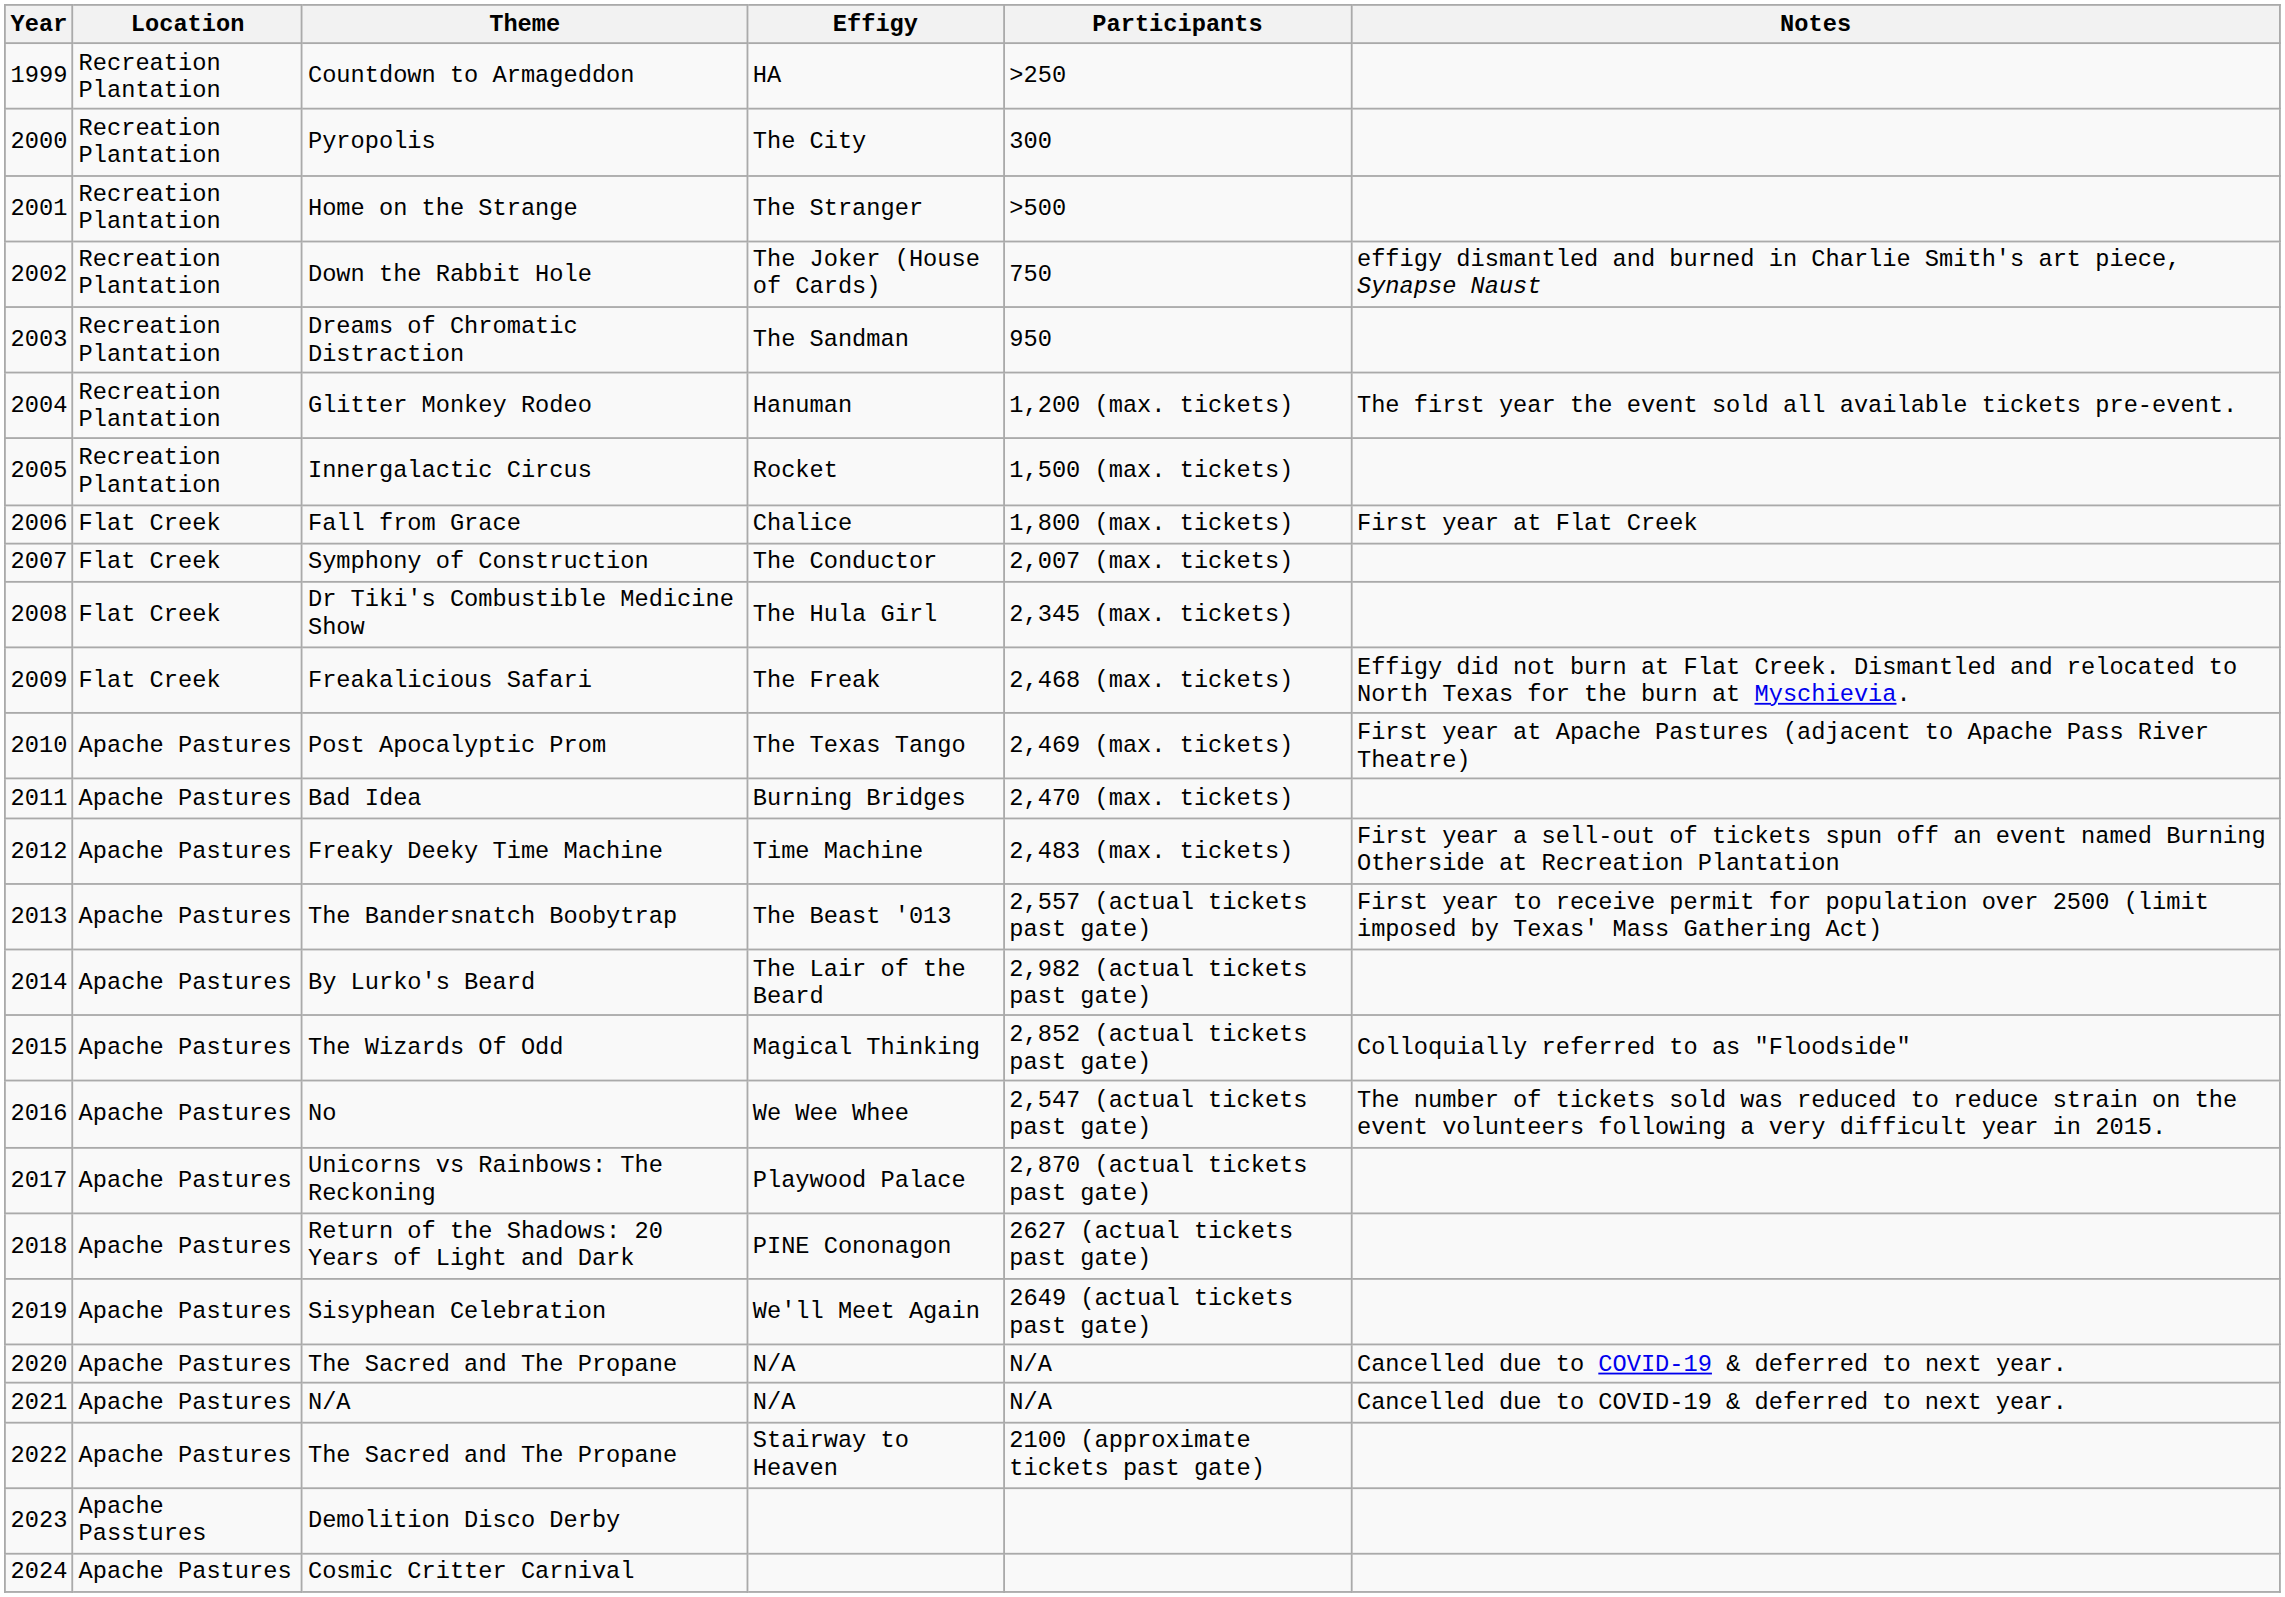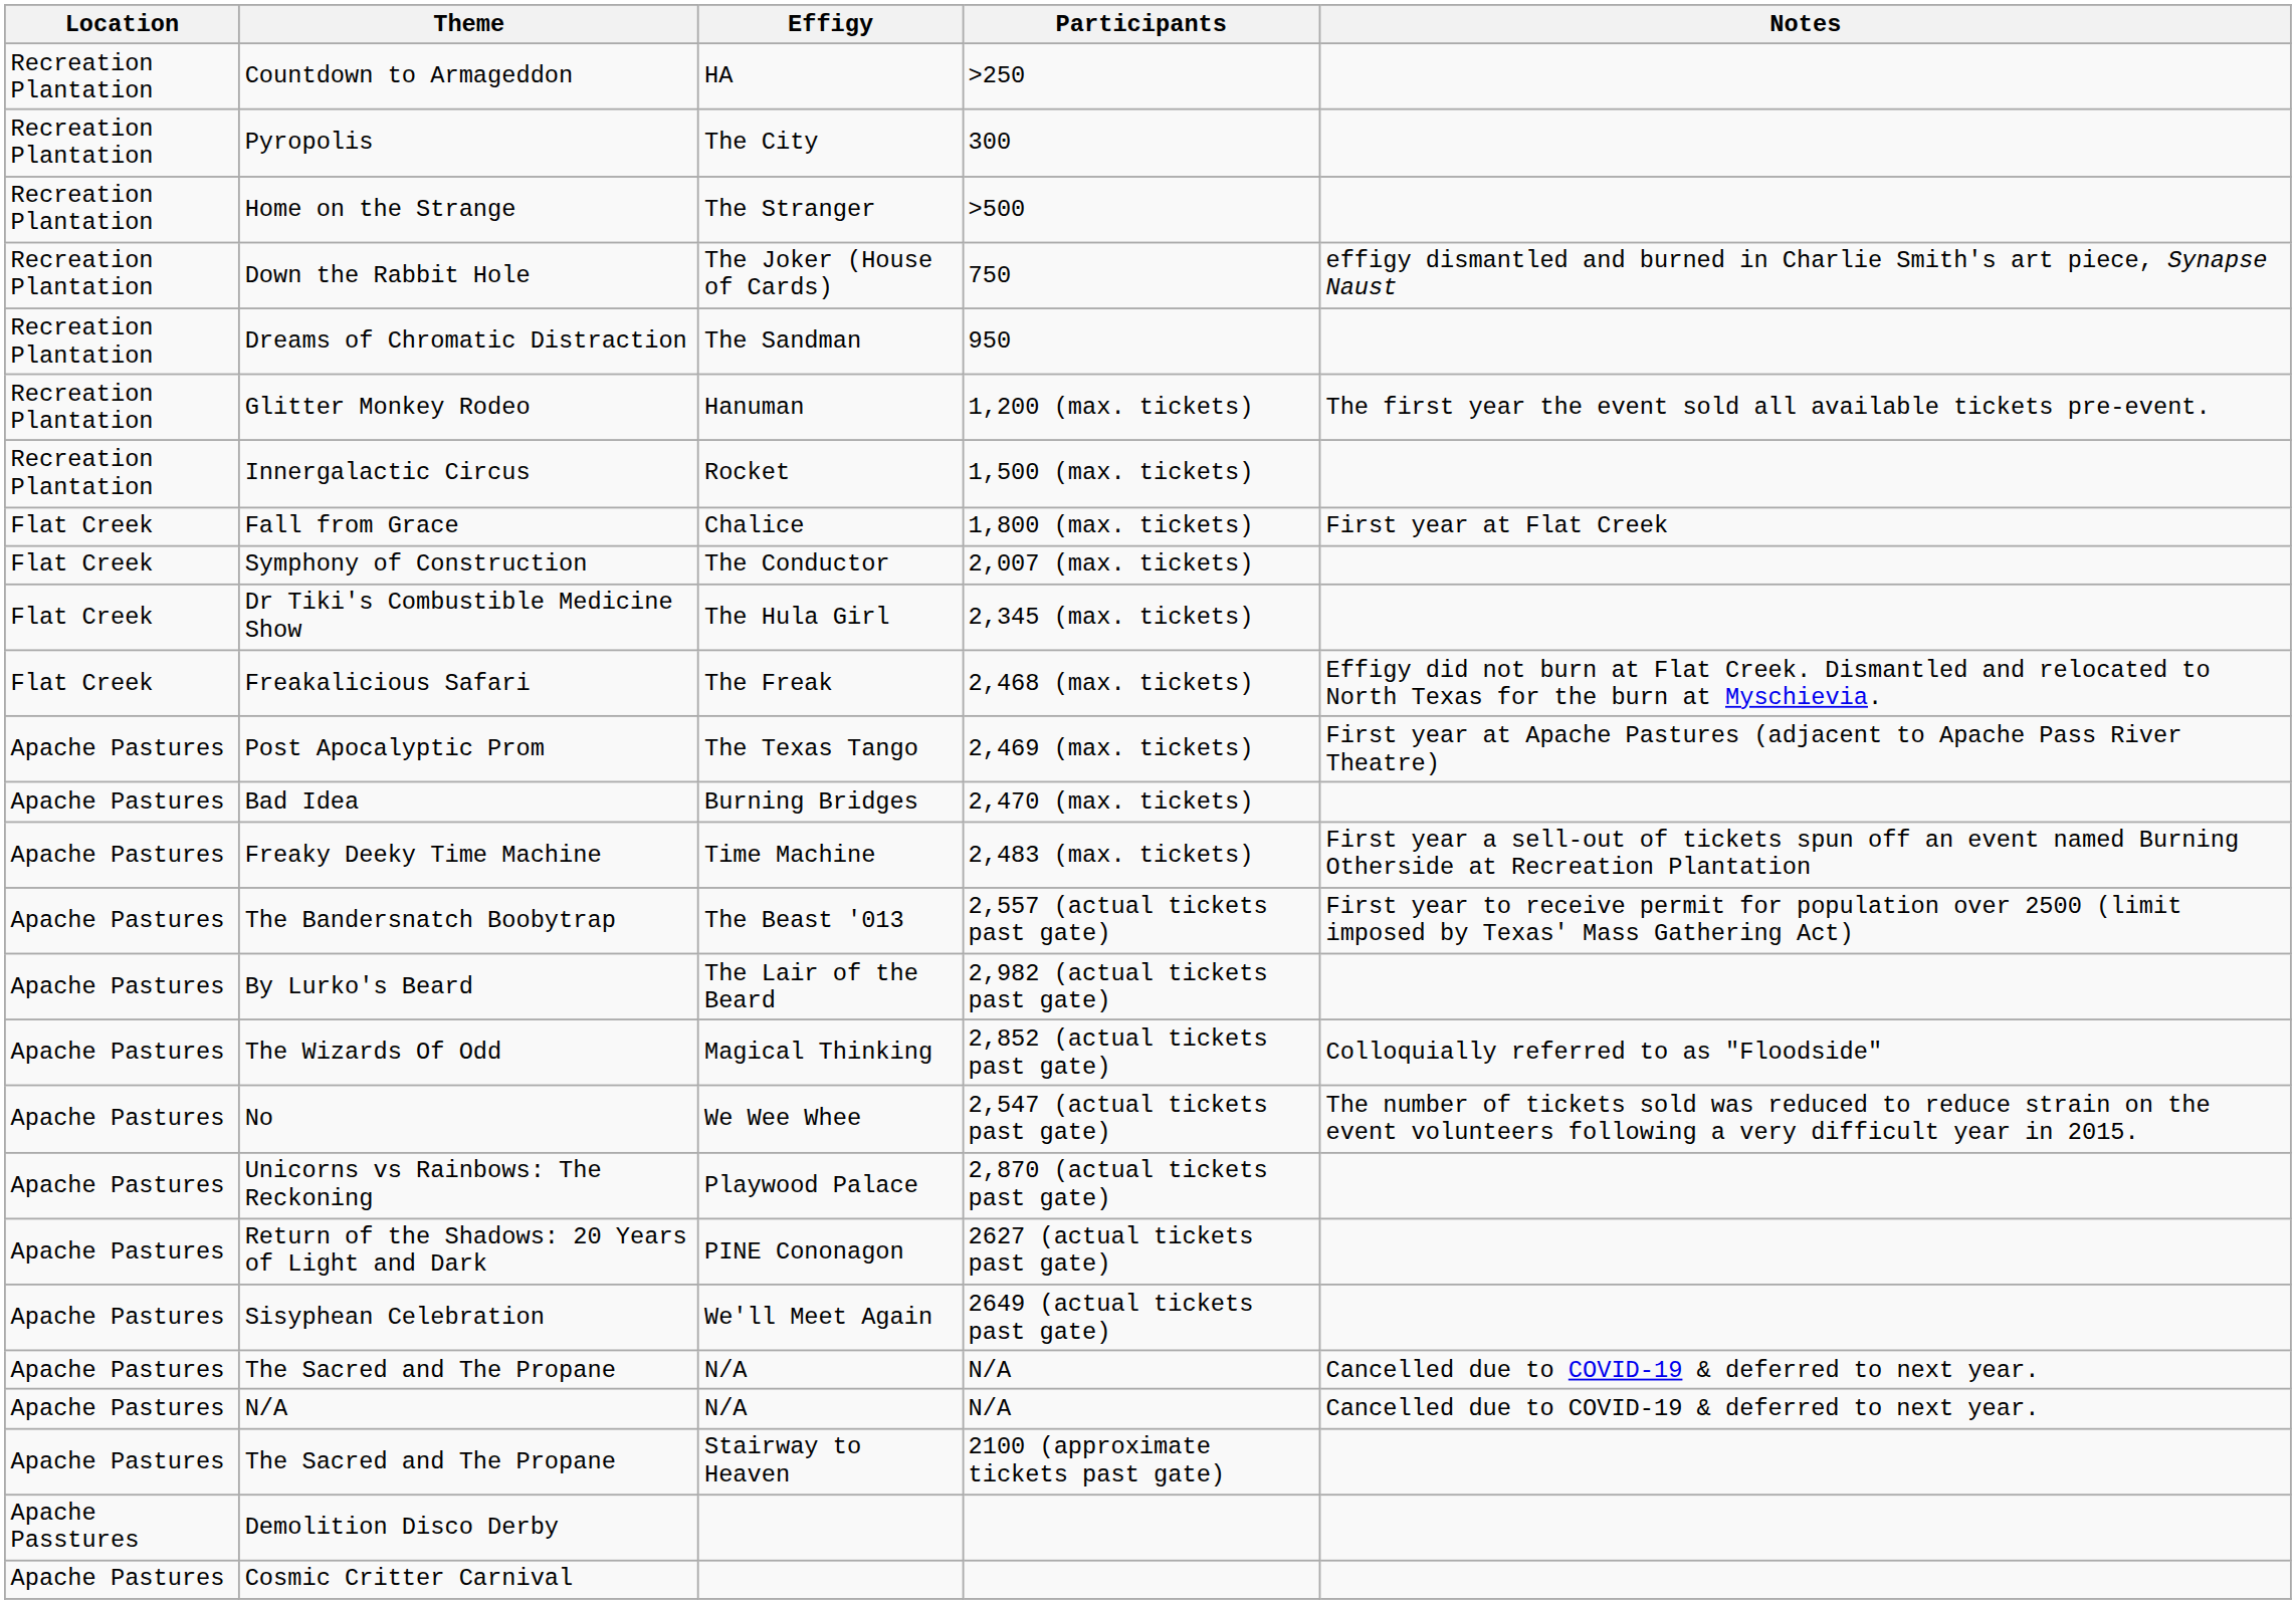- column: Year | 1999 | 2000 | 2001 | 2002 | 2003 | 2004 | 2005 | 2006 | 2007 | 2008 | 2009 | 2010 | 2011 | 2012 | 2013 | 2014 | 2015 | 2016 | 2017 | 2018 | 2019 | 2020 | 2021 | 2022 | 2023 | 2024
